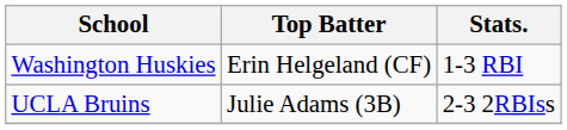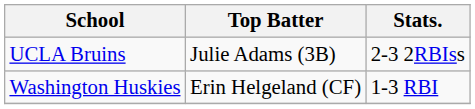rows swapped: UCLA Bruins <-> Washington Huskies
